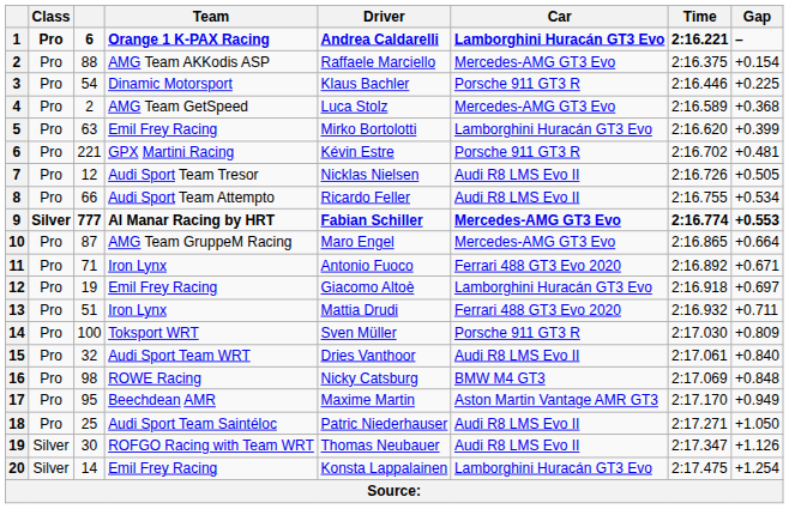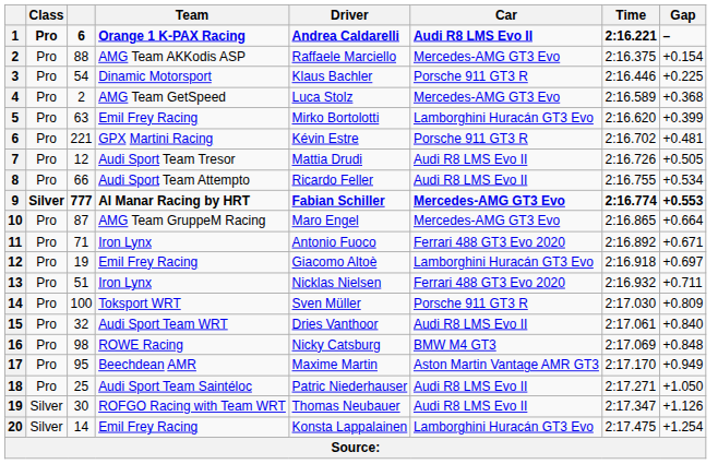1 | Car: Lamborghini Huracán GT3 Evo -> Audi R8 LMS Evo II
7 | Driver: Nicklas Nielsen -> Mattia Drudi
13 | Driver: Mattia Drudi -> Nicklas Nielsen
